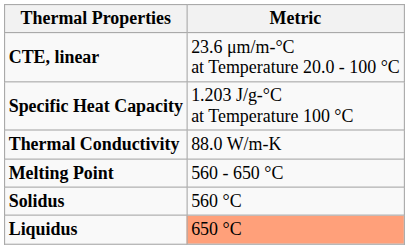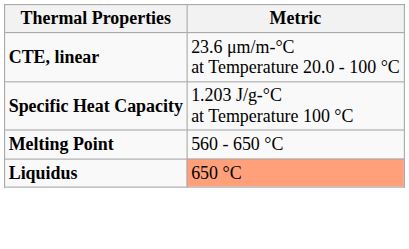- row: Thermal Conductivity | 88.0 W/m-K
- row: Solidus | 560 °C
